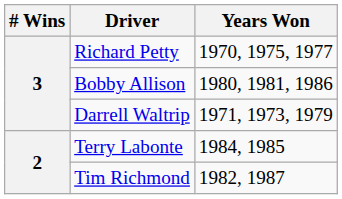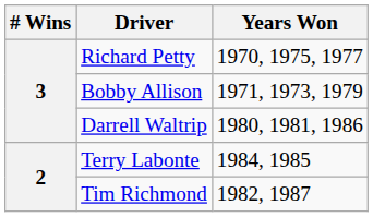Bobby Allison | Years Won: 1980, 1981, 1986 -> 1971, 1973, 1979
Darrell Waltrip | Years Won: 1971, 1973, 1979 -> 1980, 1981, 1986
